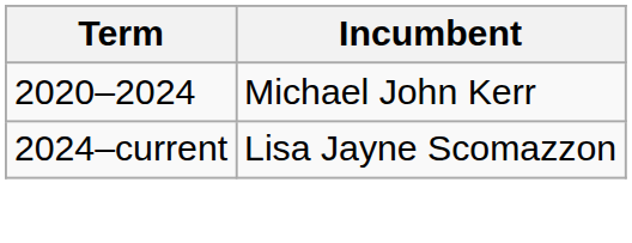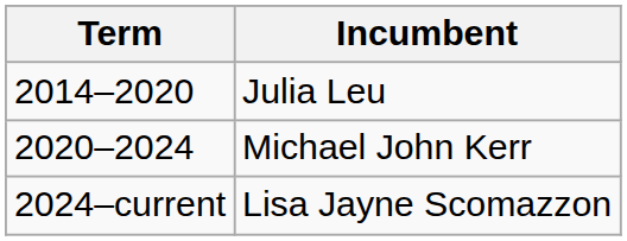+ row: 2014–2020 | Julia Leu
